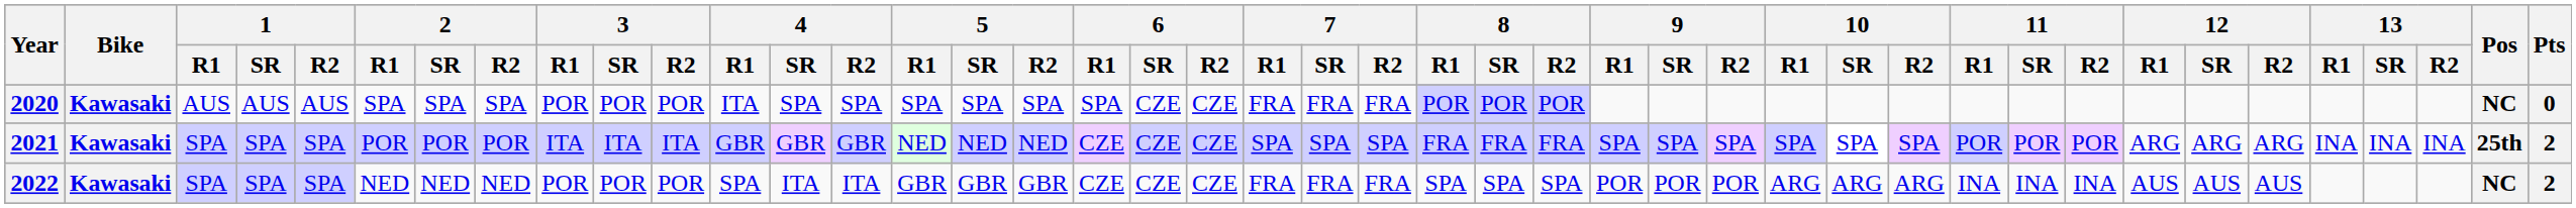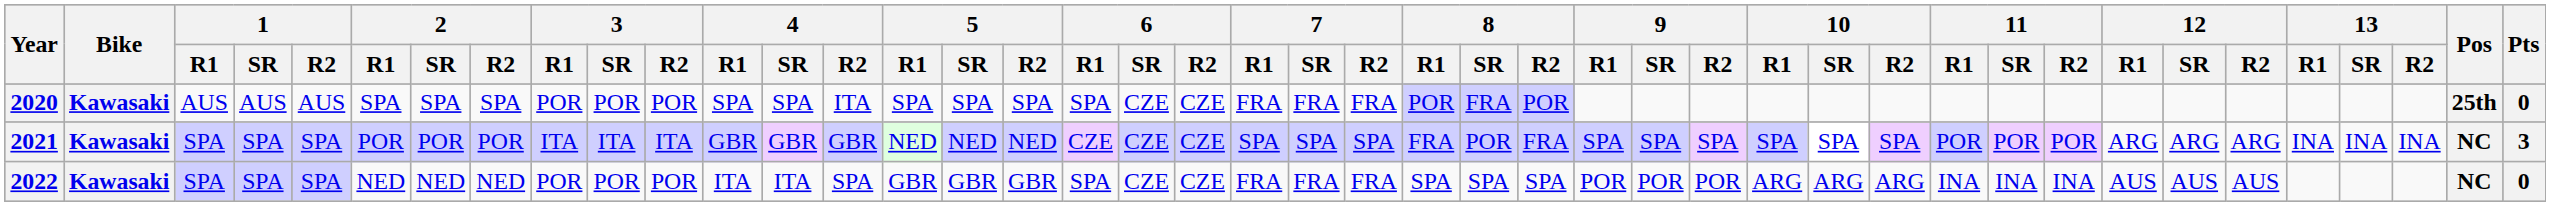2020 | 4 / R1: ITA -> SPA
2020 | 4 / R2: SPA -> ITA
2020 | 8 / SR: POR -> FRA
2020 | Pos: NC -> 25th
2021 | 8 / SR: FRA -> POR
2021 | Pos: 25th -> NC
2021 | Pts: 2 -> 3
2022 | 4 / R1: SPA -> ITA
2022 | 4 / R2: ITA -> SPA
2022 | 6 / R1: CZE -> SPA
2022 | Pts: 2 -> 0
